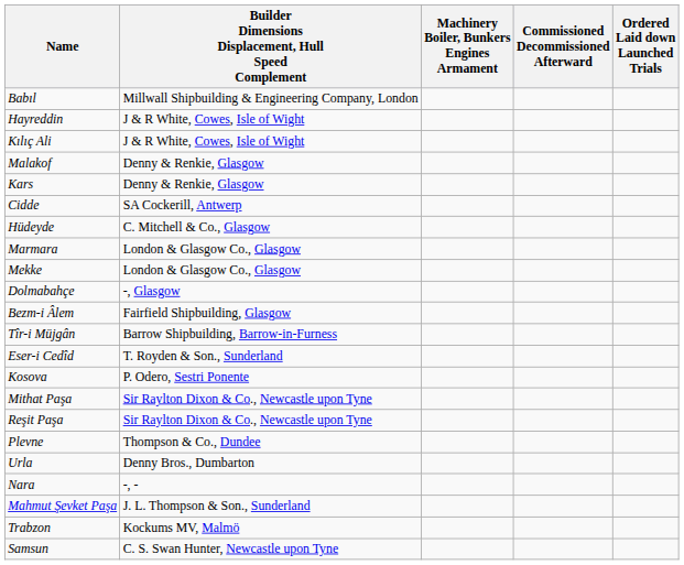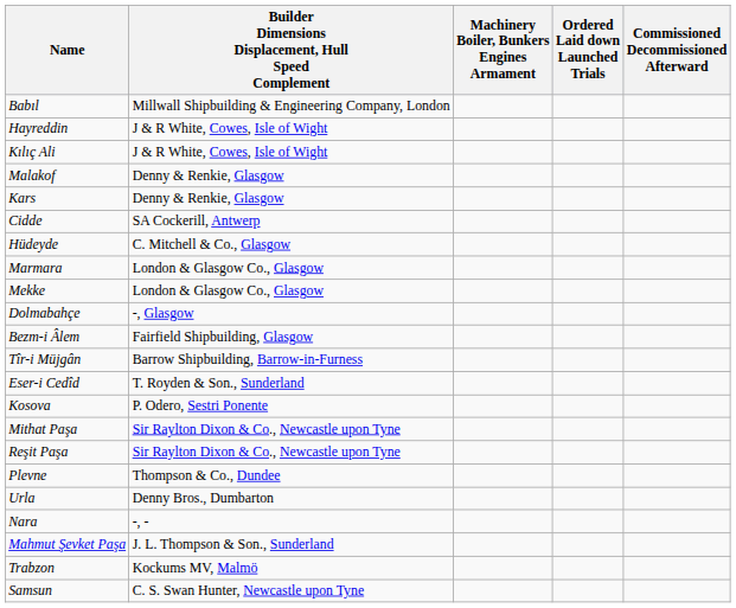columns swapped: Ordered Laid down Launched Trials <-> Commissioned Decommissioned Afterward
